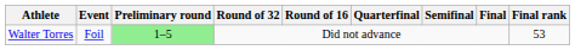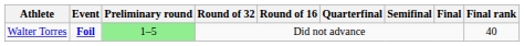Walter Torres | Event: normal -> bold
Walter Torres | Final rank: 53 -> 40
